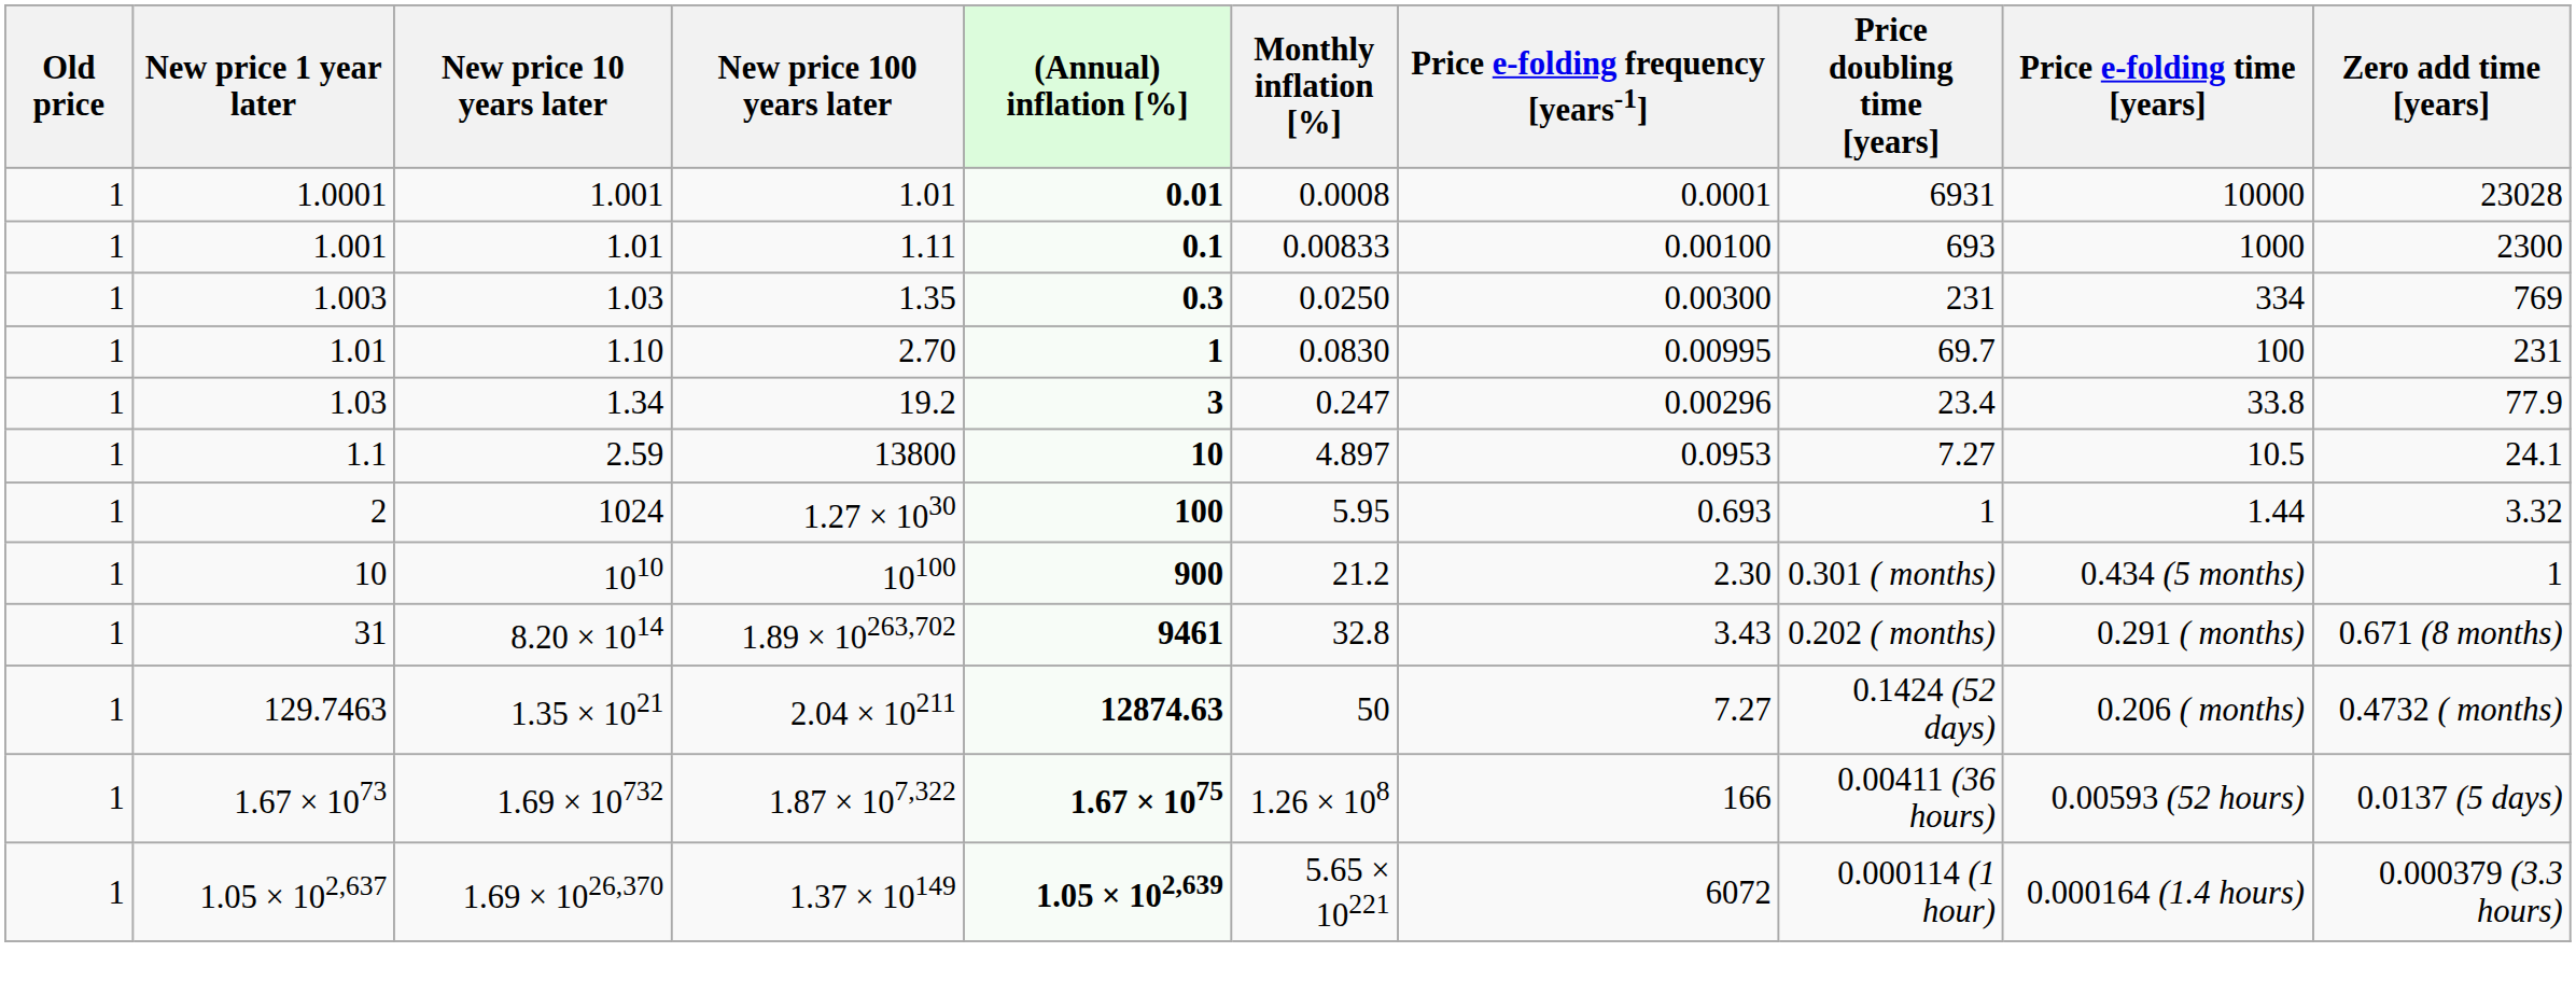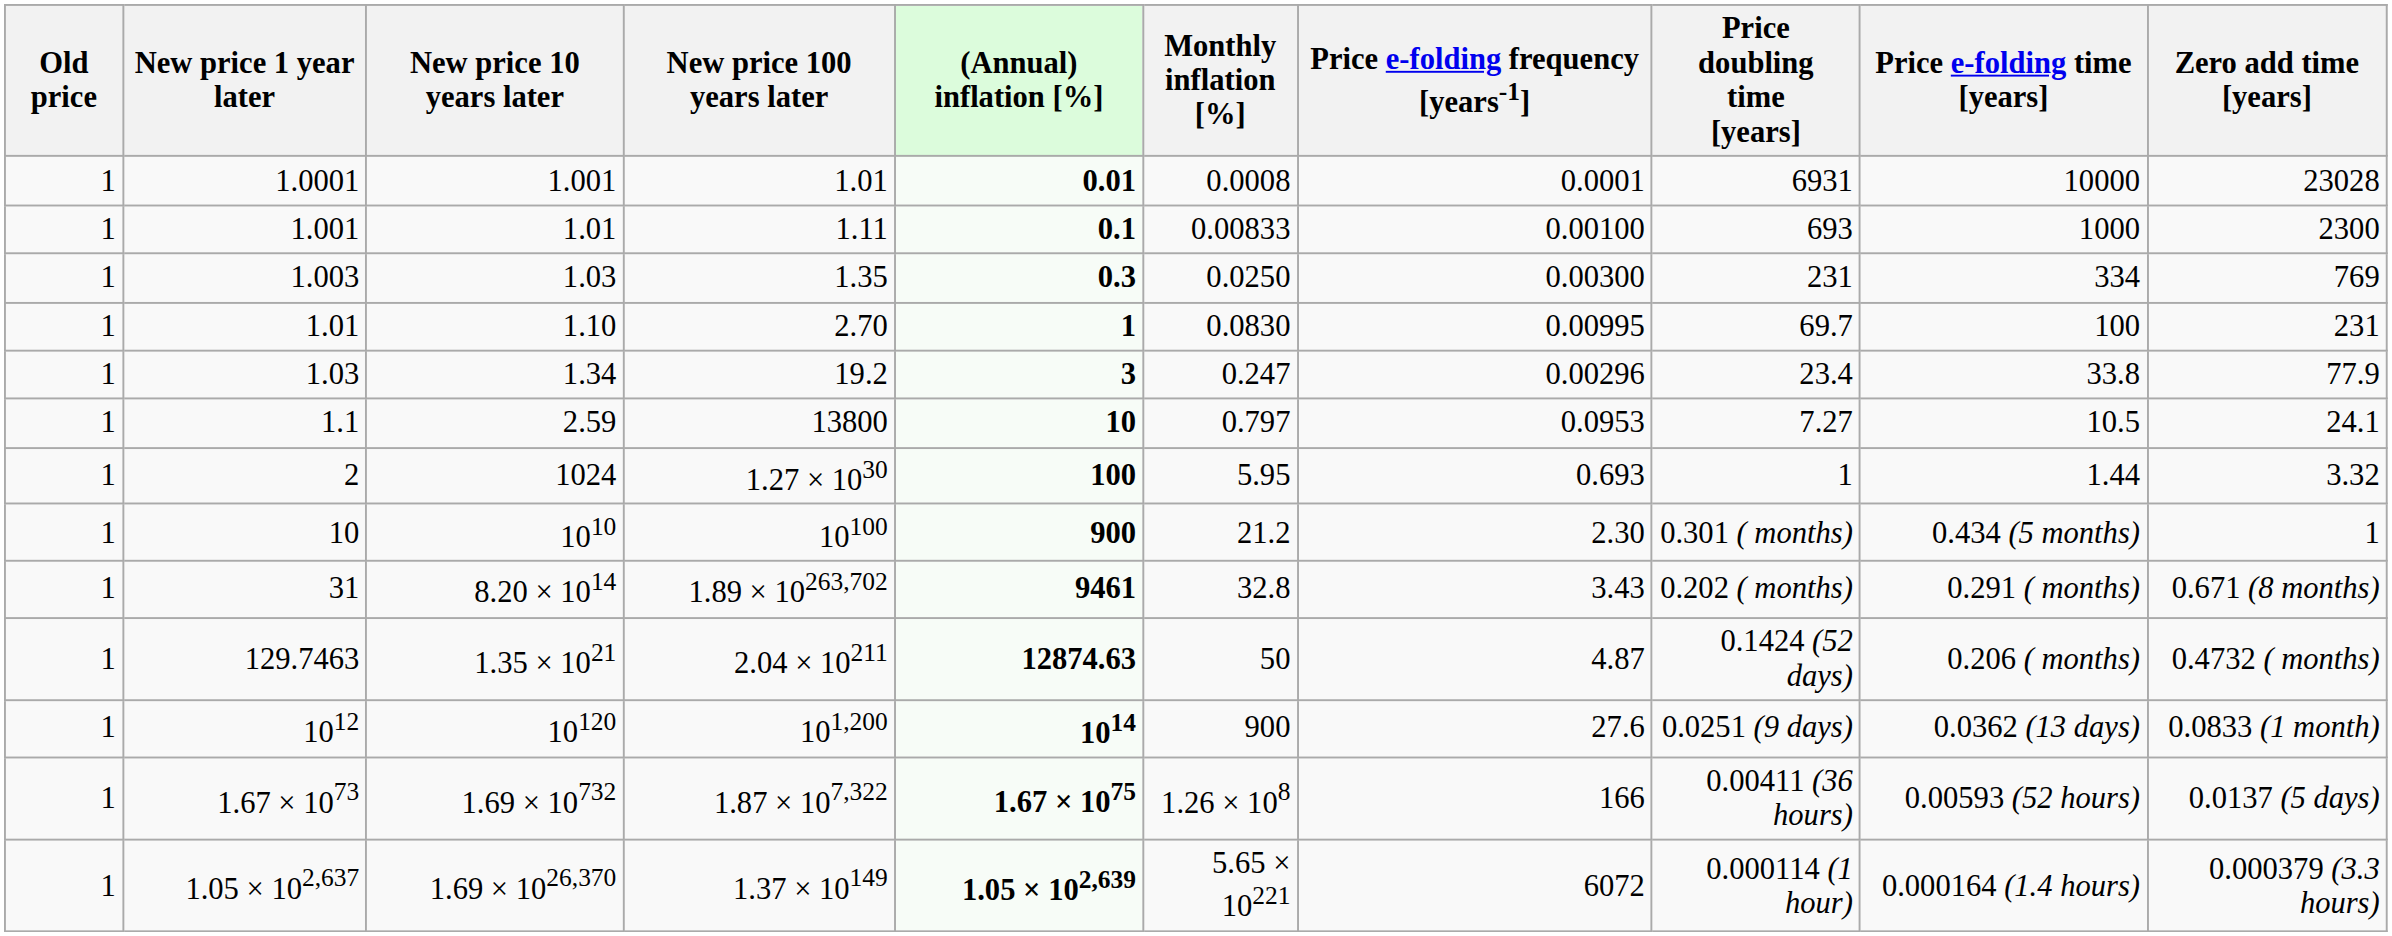1.1 | Monthly inflation [%]: 4.897 -> 0.797
129.7463 | Price e-folding frequency [years-1]: 7.27 -> 4.87
+ row: 1 | 1012 | 10120 | 101,200 | 1014 | 900 | 27.6 | 0.0251 (9 days) | 0.0362 (13 days) | 0.0833 (1 month)
